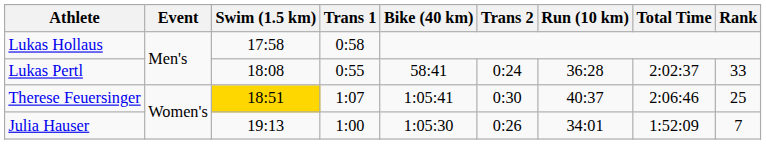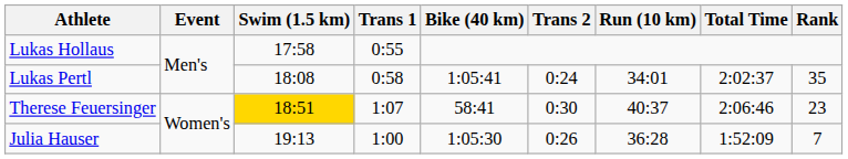Lukas Hollaus | Trans 1: 0:58 -> 0:55
Lukas Pertl | Trans 1: 0:55 -> 0:58
Lukas Pertl | Bike (40 km): 58:41 -> 1:05:41
Lukas Pertl | Run (10 km): 36:28 -> 34:01
Lukas Pertl | Rank: 33 -> 35
Therese Feuersinger | Bike (40 km): 1:05:41 -> 58:41
Therese Feuersinger | Rank: 25 -> 23
Julia Hauser | Run (10 km): 34:01 -> 36:28
